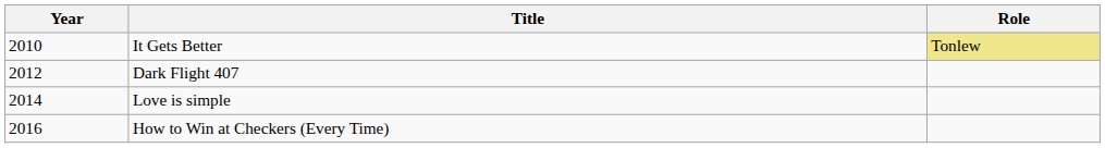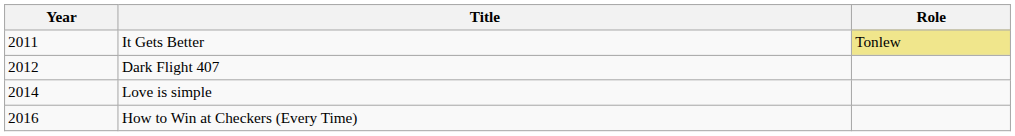It Gets Better | Year: 2010 -> 2011
